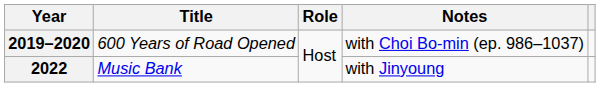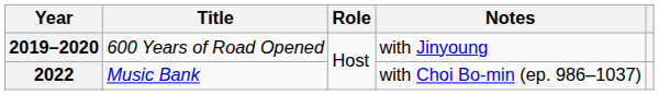2019–2020 | Notes: with Choi Bo-min (ep. 986–1037) -> with Jinyoung
2022 | Notes: with Jinyoung -> with Choi Bo-min (ep. 986–1037)
